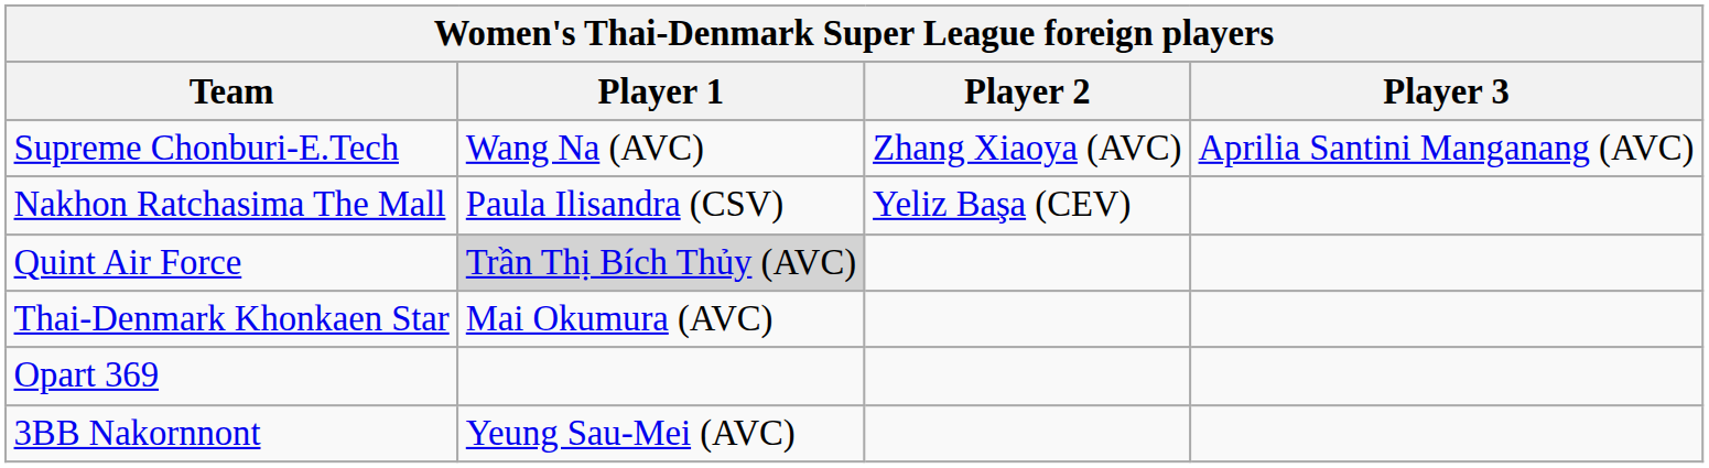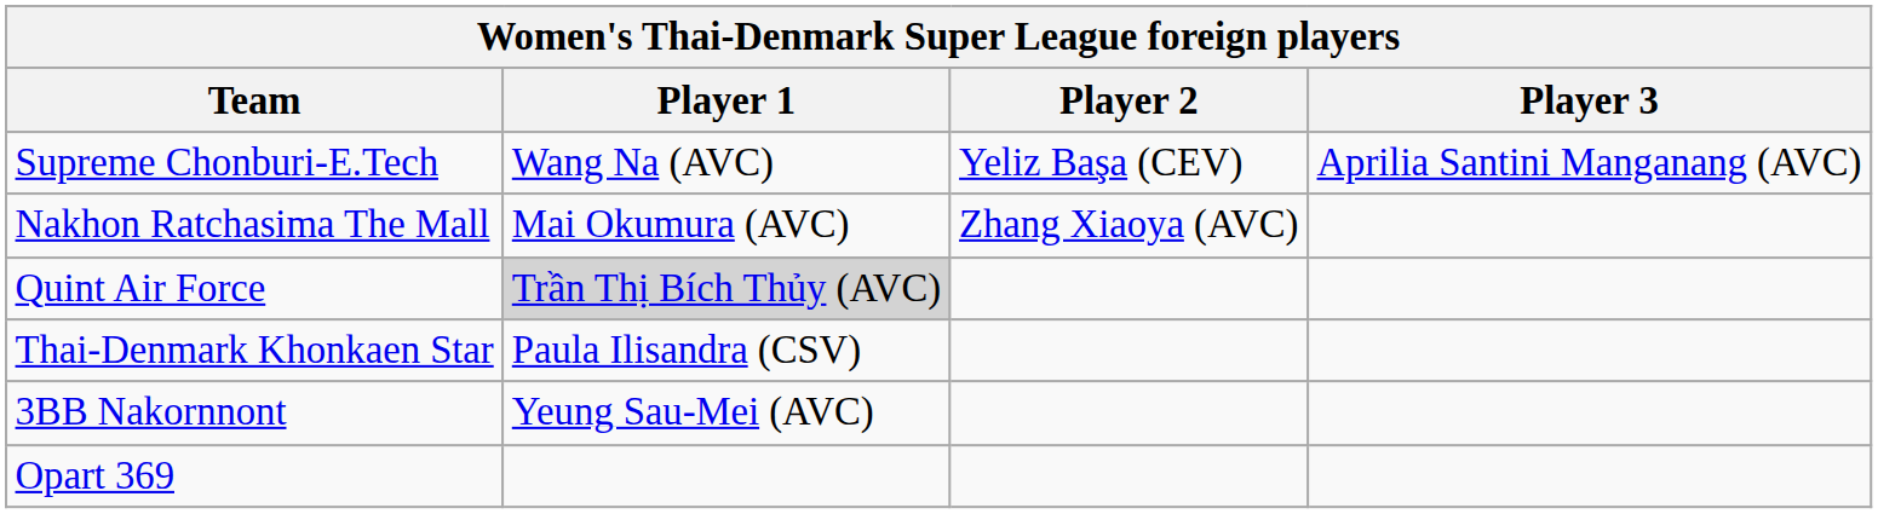Supreme Chonburi-E.Tech | Player 2: Zhang Xiaoya (AVC) -> Yeliz Başa (CEV)
Nakhon Ratchasima The Mall | Player 1: Paula Ilisandra (CSV) -> Mai Okumura (AVC)
Nakhon Ratchasima The Mall | Player 2: Yeliz Başa (CEV) -> Zhang Xiaoya (AVC)
Thai-Denmark Khonkaen Star | Player 1: Mai Okumura (AVC) -> Paula Ilisandra (CSV)
rows swapped: Opart 369 <-> 3BB Nakornnont
